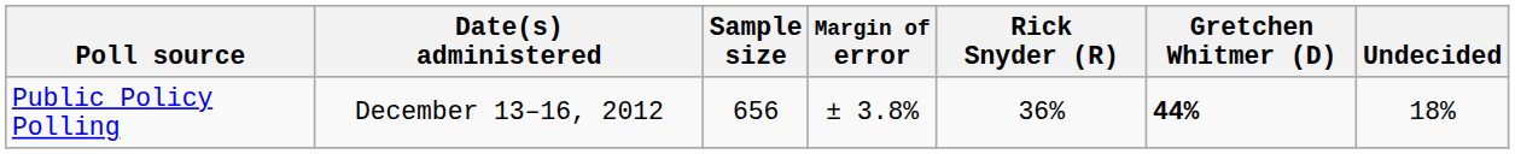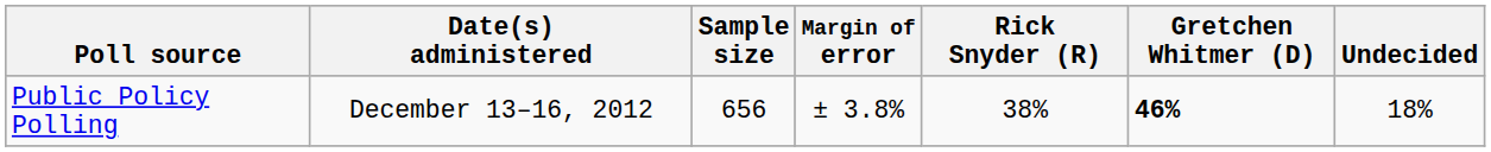Public Policy Polling | Rick Snyder (R): 36% -> 38%
Public Policy Polling | Gretchen Whitmer (D): 44% -> 46%
